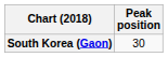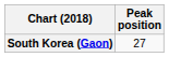South Korea (Gaon) | Peak position: 30 -> 27
